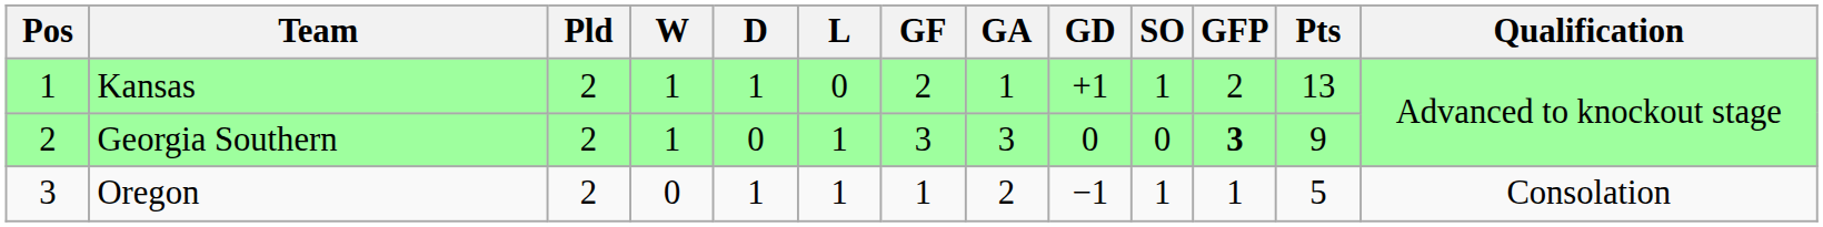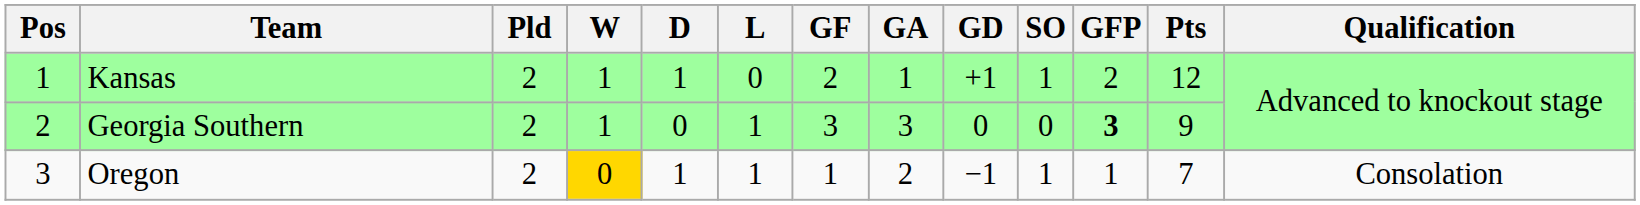Kansas | Pts: 13 -> 12
Oregon | W: no background -> gold background
Oregon | Pts: 5 -> 7
